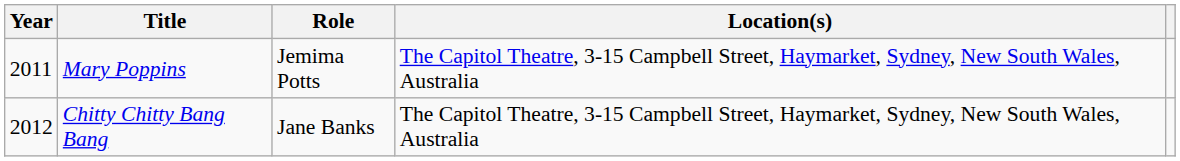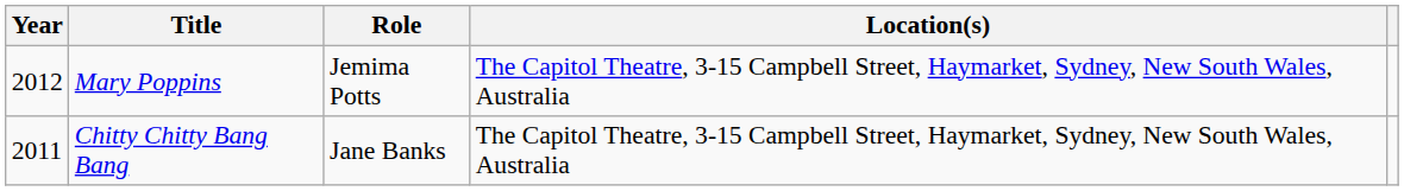Mary Poppins | Year: 2011 -> 2012
Chitty Chitty Bang Bang | Year: 2012 -> 2011
